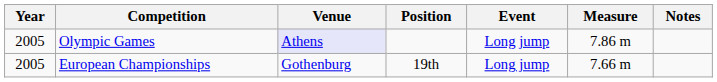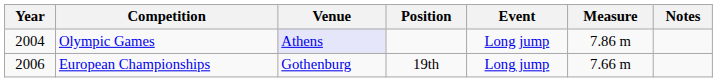Olympic Games | Year: 2005 -> 2004
European Championships | Year: 2005 -> 2006
